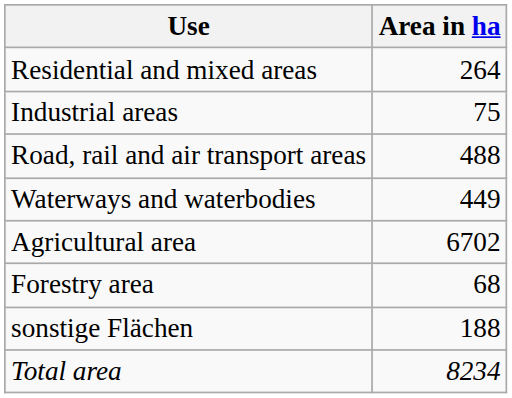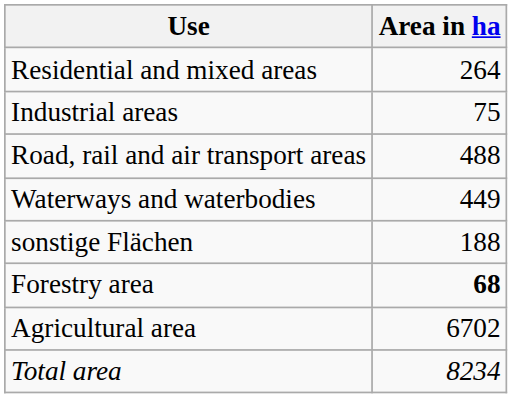rows swapped: Agricultural area <-> sonstige Flächen
Forestry area | Area in ha: normal -> bold
